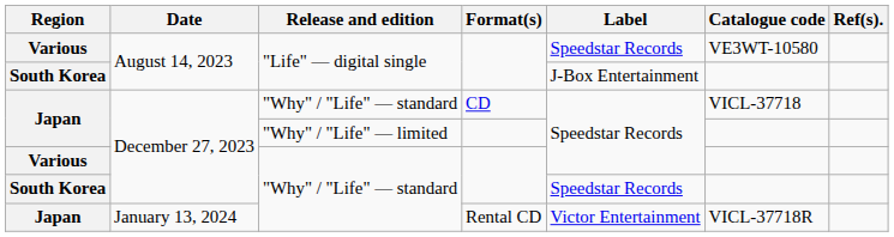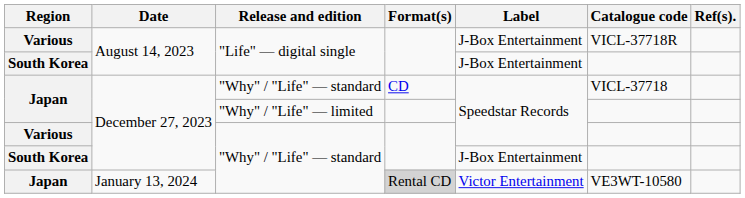Various / August 14, 2023 | Label: Speedstar Records -> J-Box Entertainment
Various / August 14, 2023 | Catalogue code: VE3WT-10580 -> VICL-37718R
South Korea / December 27, 2023 | Label: Speedstar Records -> J-Box Entertainment
Japan / January 13, 2024 | Format(s): no background -> lightgrey background
Japan / January 13, 2024 | Catalogue code: VICL-37718R -> VE3WT-10580
